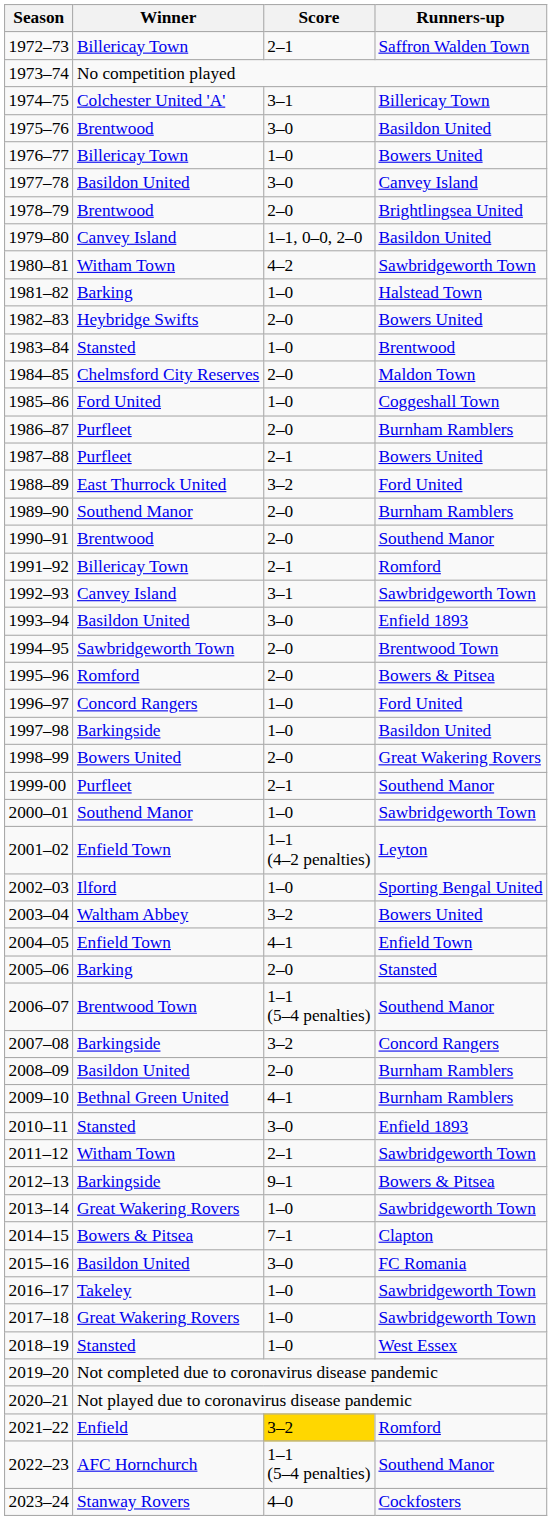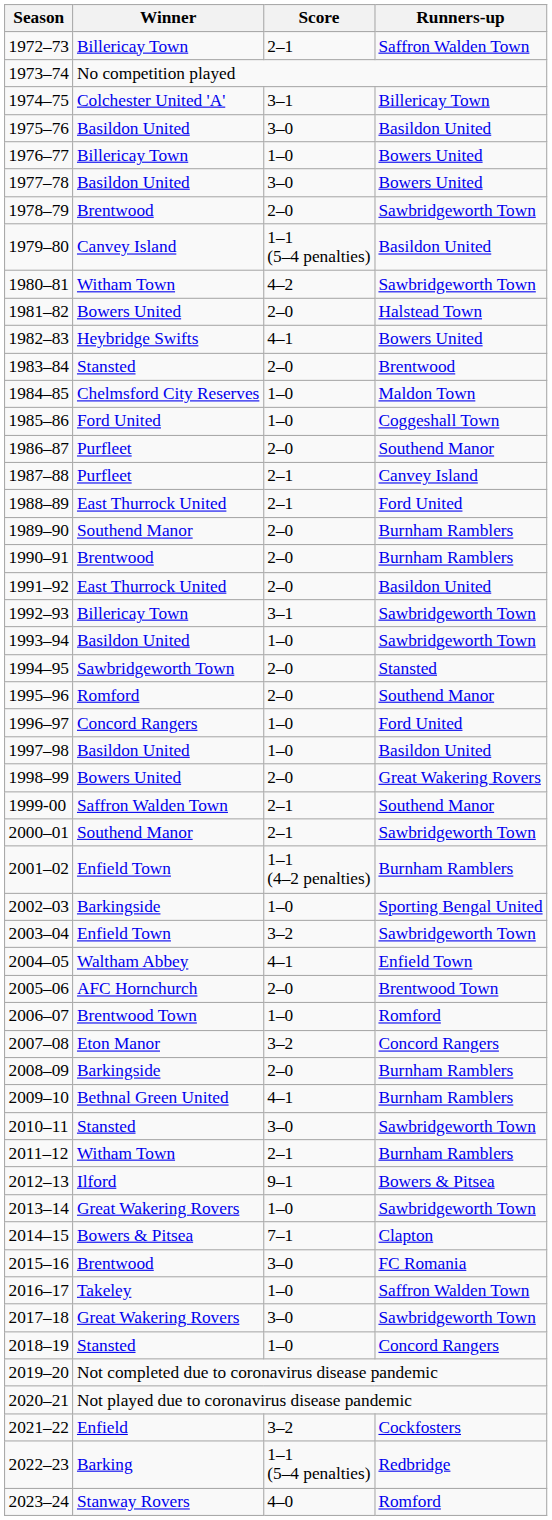1975–76 | Winner: Brentwood -> Basildon United
1977–78 | Runners-up: Canvey Island -> Bowers United
1978–79 | Runners-up: Brightlingsea United -> Sawbridgeworth Town
1979–80 | Score: 1–1, 0–0, 2–0 -> 1–1 (5–4 penalties)
1981–82 | Winner: Barking -> Bowers United
1981–82 | Score: 1–0 -> 2–0
1982–83 | Score: 2–0 -> 4–1
1983–84 | Score: 1–0 -> 2–0
1984–85 | Score: 2–0 -> 1–0
1986–87 | Runners-up: Burnham Ramblers -> Southend Manor
1987–88 | Runners-up: Bowers United -> Canvey Island
1988–89 | Score: 3–2 -> 2–1
1990–91 | Runners-up: Southend Manor -> Burnham Ramblers
1991–92 | Winner: Billericay Town -> East Thurrock United
1991–92 | Score: 2–1 -> 2–0
1991–92 | Runners-up: Romford -> Basildon United
1992–93 | Winner: Canvey Island -> Billericay Town
1993–94 | Score: 3–0 -> 1–0
1993–94 | Runners-up: Enfield 1893 -> Sawbridgeworth Town
1994–95 | Runners-up: Brentwood Town -> Stansted
1995–96 | Runners-up: Bowers & Pitsea -> Southend Manor
1997–98 | Winner: Barkingside -> Basildon United
1999-00 | Winner: Purfleet -> Saffron Walden Town
2000–01 | Score: 1–0 -> 2–1
2001–02 | Runners-up: Leyton -> Burnham Ramblers
2002–03 | Winner: Ilford -> Barkingside
2003–04 | Winner: Waltham Abbey -> Enfield Town
2003–04 | Runners-up: Bowers United -> Sawbridgeworth Town
2004–05 | Winner: Enfield Town -> Waltham Abbey
2005–06 | Winner: Barking -> AFC Hornchurch
2005–06 | Runners-up: Stansted -> Brentwood Town
2006–07 | Score: 1–1 (5–4 penalties) -> 1–0
2006–07 | Runners-up: Southend Manor -> Romford
2007–08 | Winner: Barkingside -> Eton Manor
2008–09 | Winner: Basildon United -> Barkingside
2010–11 | Runners-up: Enfield 1893 -> Sawbridgeworth Town
2011–12 | Runners-up: Sawbridgeworth Town -> Burnham Ramblers
2012–13 | Winner: Barkingside -> Ilford
2015–16 | Winner: Basildon United -> Brentwood
2016–17 | Runners-up: Sawbridgeworth Town -> Saffron Walden Town
2017–18 | Score: 1–0 -> 3–0
2018–19 | Runners-up: West Essex -> Concord Rangers
2021–22 | Score: gold background -> no background
2021–22 | Runners-up: Romford -> Cockfosters
2022–23 | Winner: AFC Hornchurch -> Barking
2022–23 | Runners-up: Southend Manor -> Redbridge
2023–24 | Runners-up: Cockfosters -> Romford
